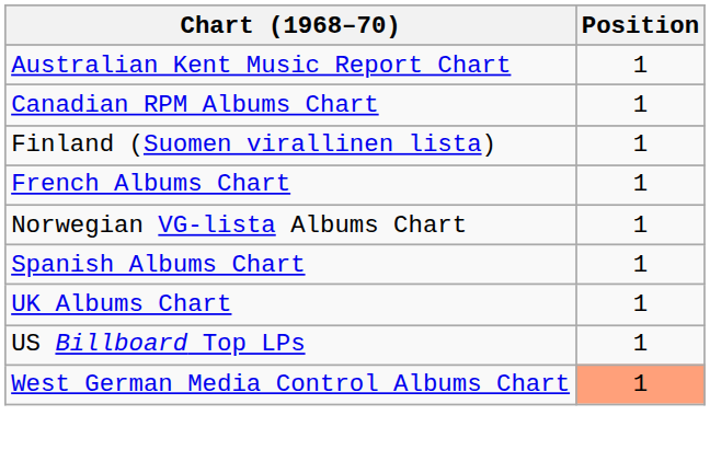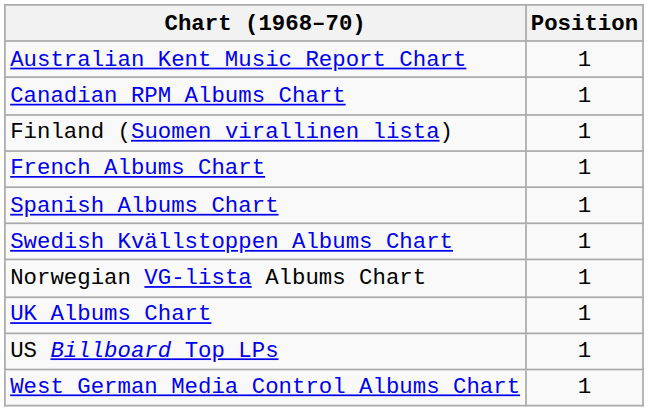rows swapped: Norwegian VG-lista Albums Chart <-> Spanish Albums Chart
+ row: Swedish Kvällstoppen Albums Chart | 1
West German Media Control Albums Chart | Position: lightsalmon background -> no background
